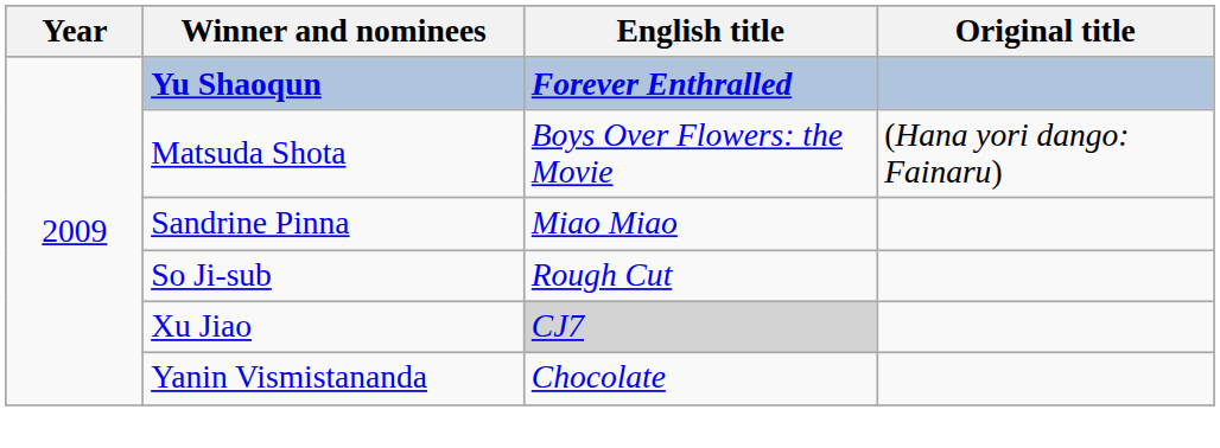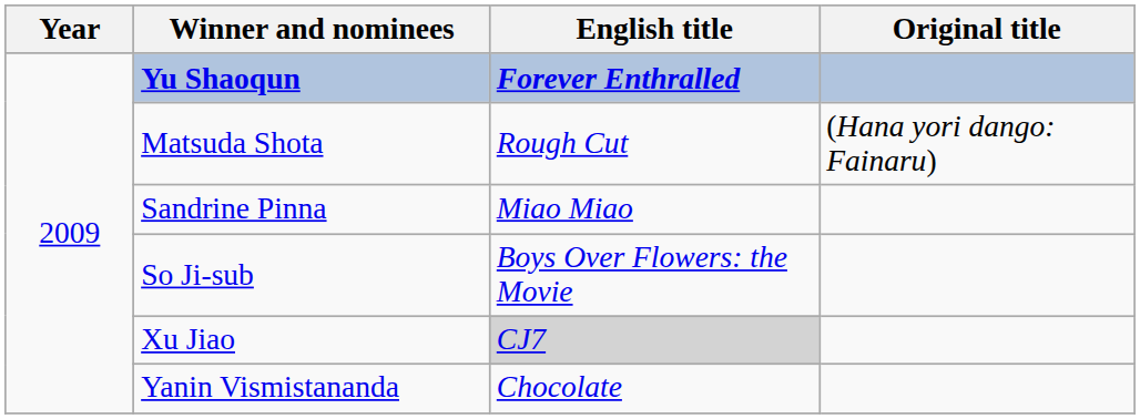Matsuda Shota | English title: Boys Over Flowers: the Movie -> Rough Cut
So Ji-sub | English title: Rough Cut -> Boys Over Flowers: the Movie
